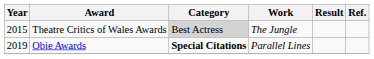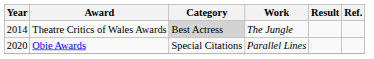Theatre Critics of Wales Awards | Year: 2015 -> 2014
Obie Awards | Year: 2019 -> 2020
Obie Awards | Category: bold -> normal
